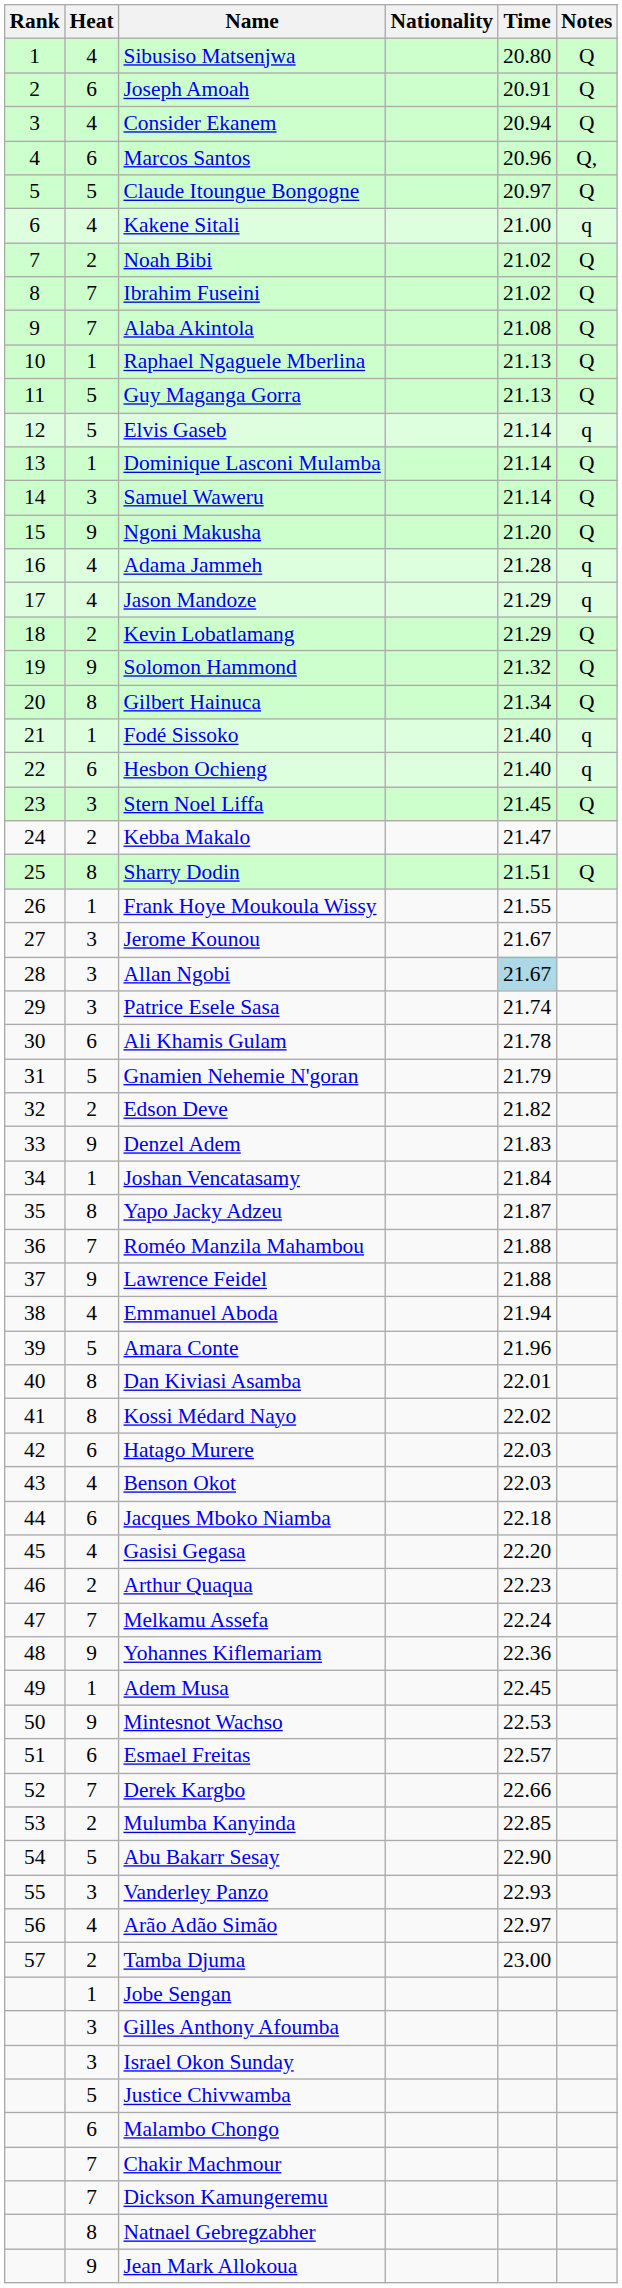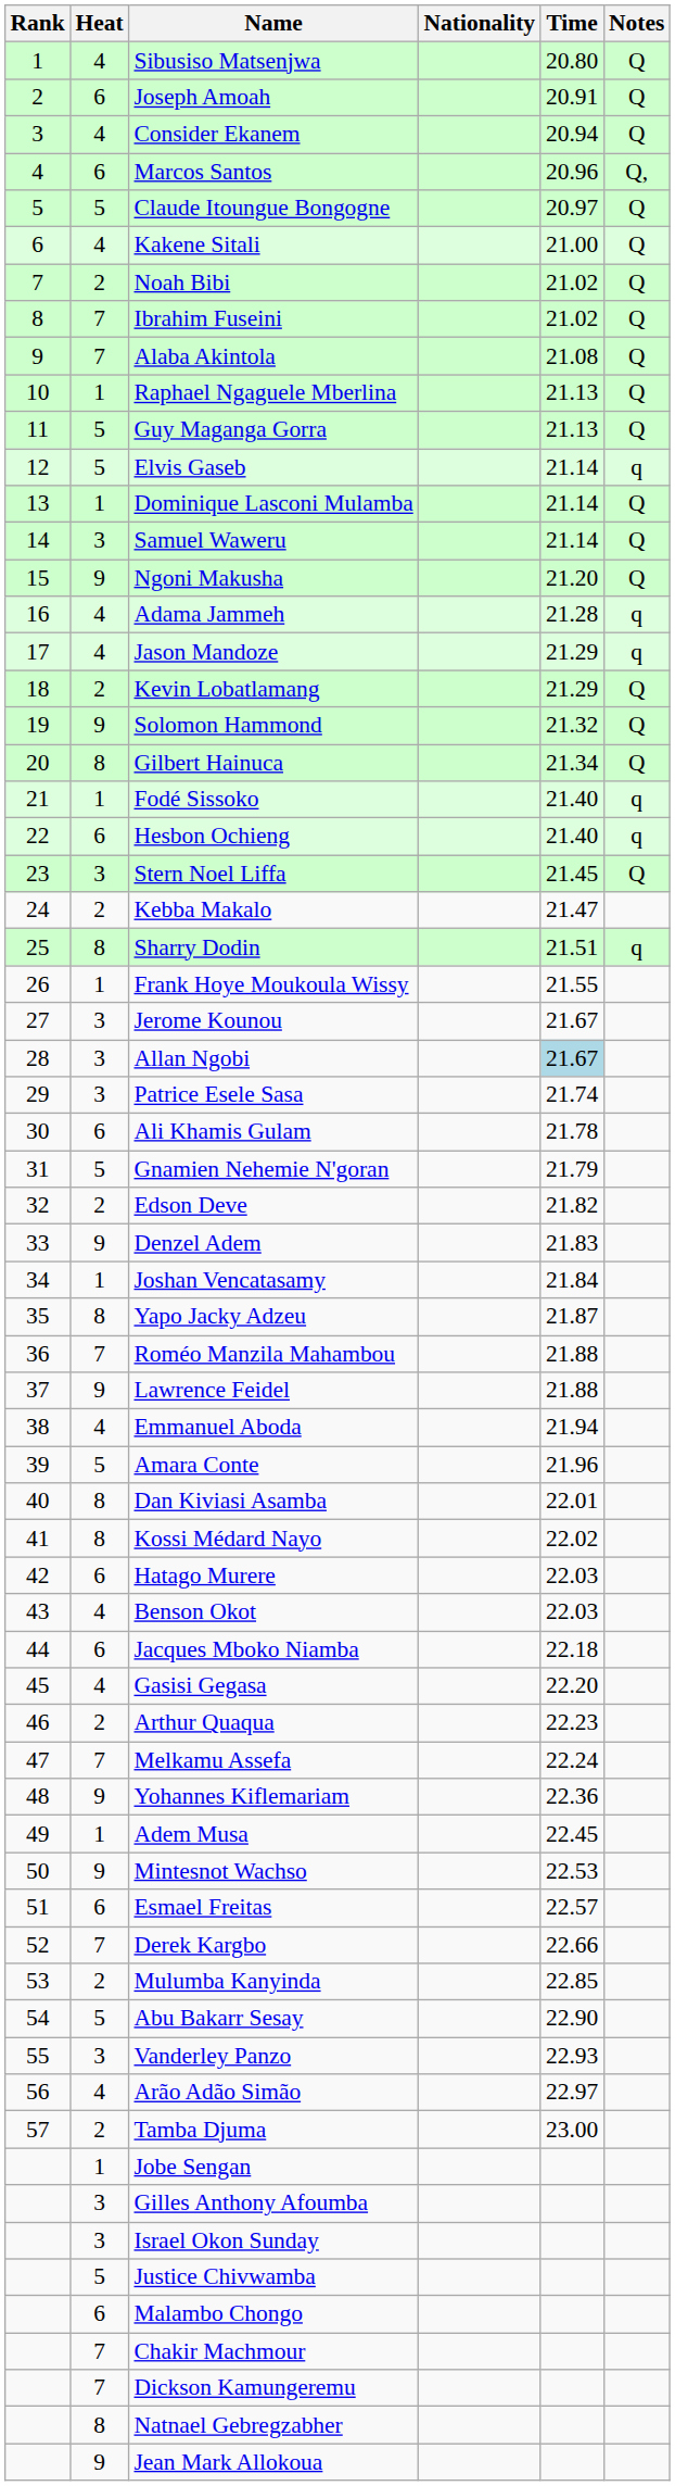Kakene Sitali | Notes: q -> Q
Sharry Dodin | Notes: Q -> q
